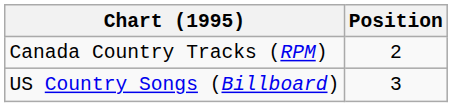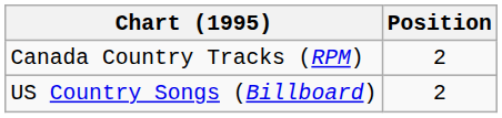US Country Songs (Billboard) | Position: 3 -> 2
